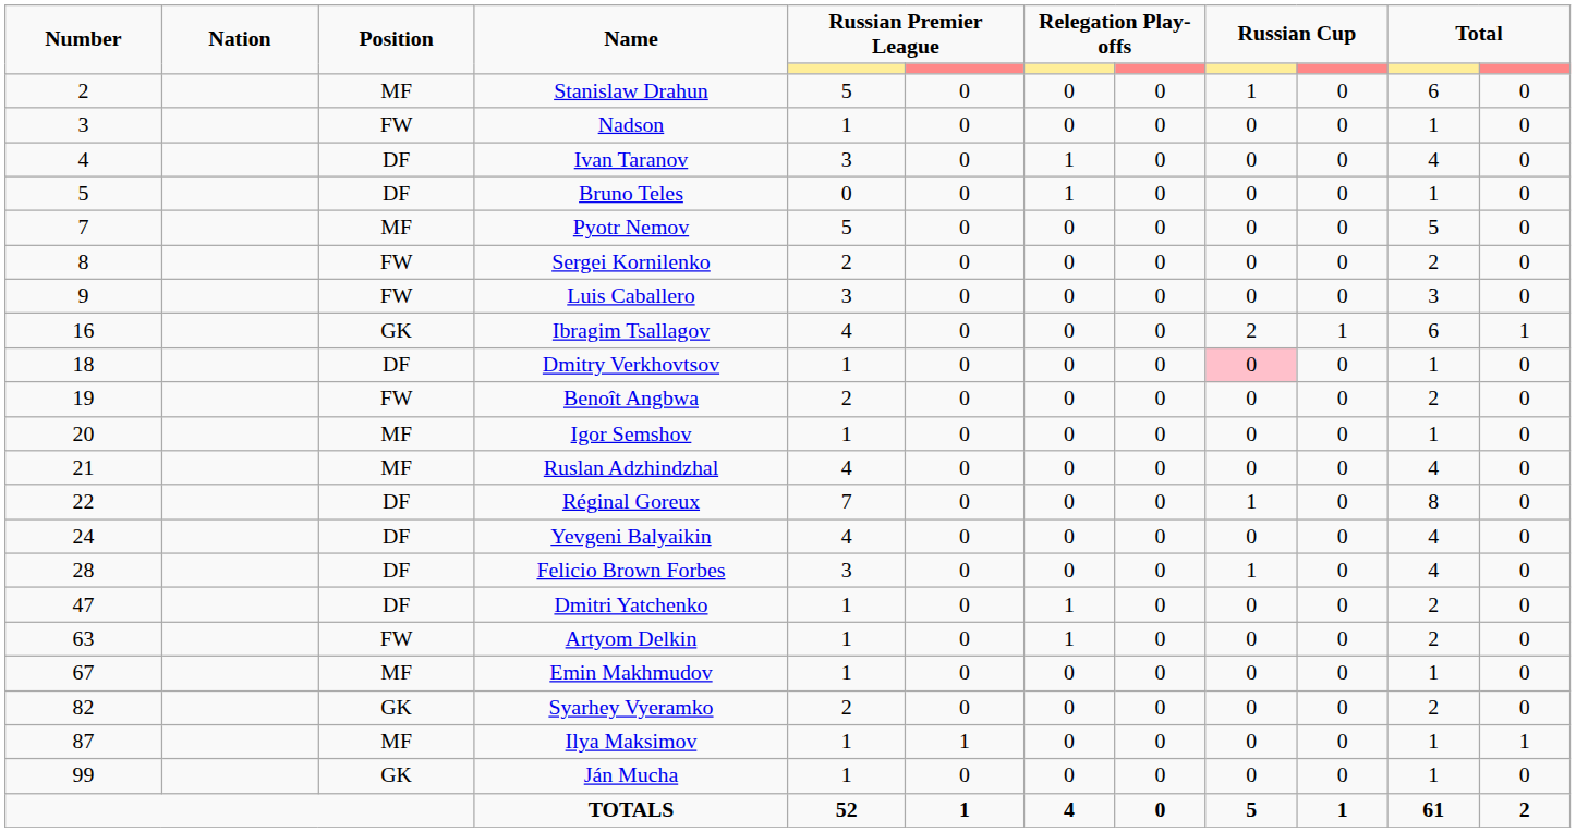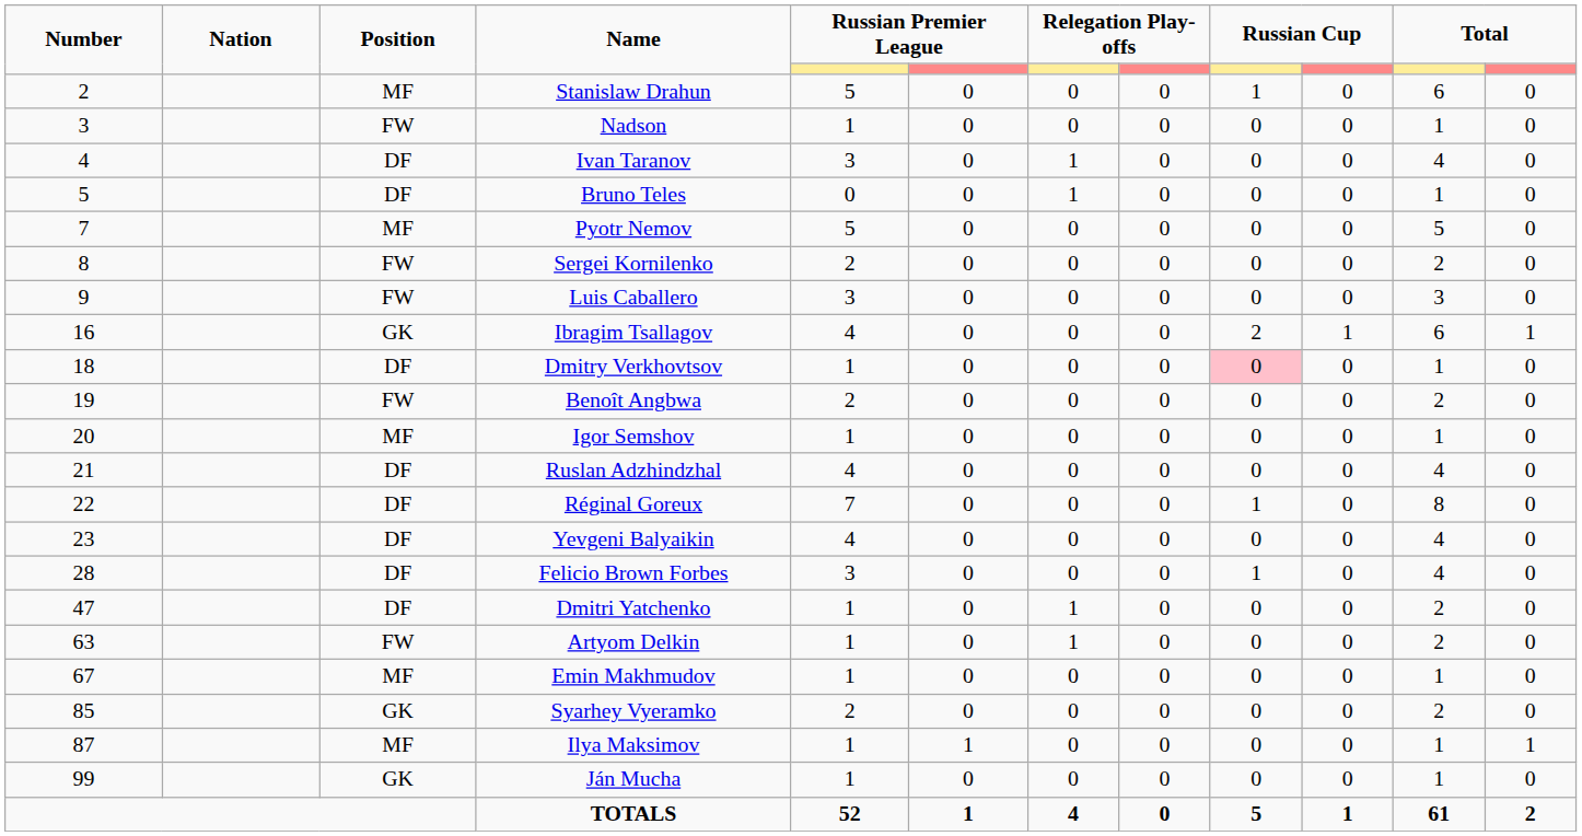Ruslan Adzhindzhal | Position: MF -> DF
Yevgeni Balyaikin | Number: 24 -> 23
Syarhey Vyeramko | Number: 82 -> 85
